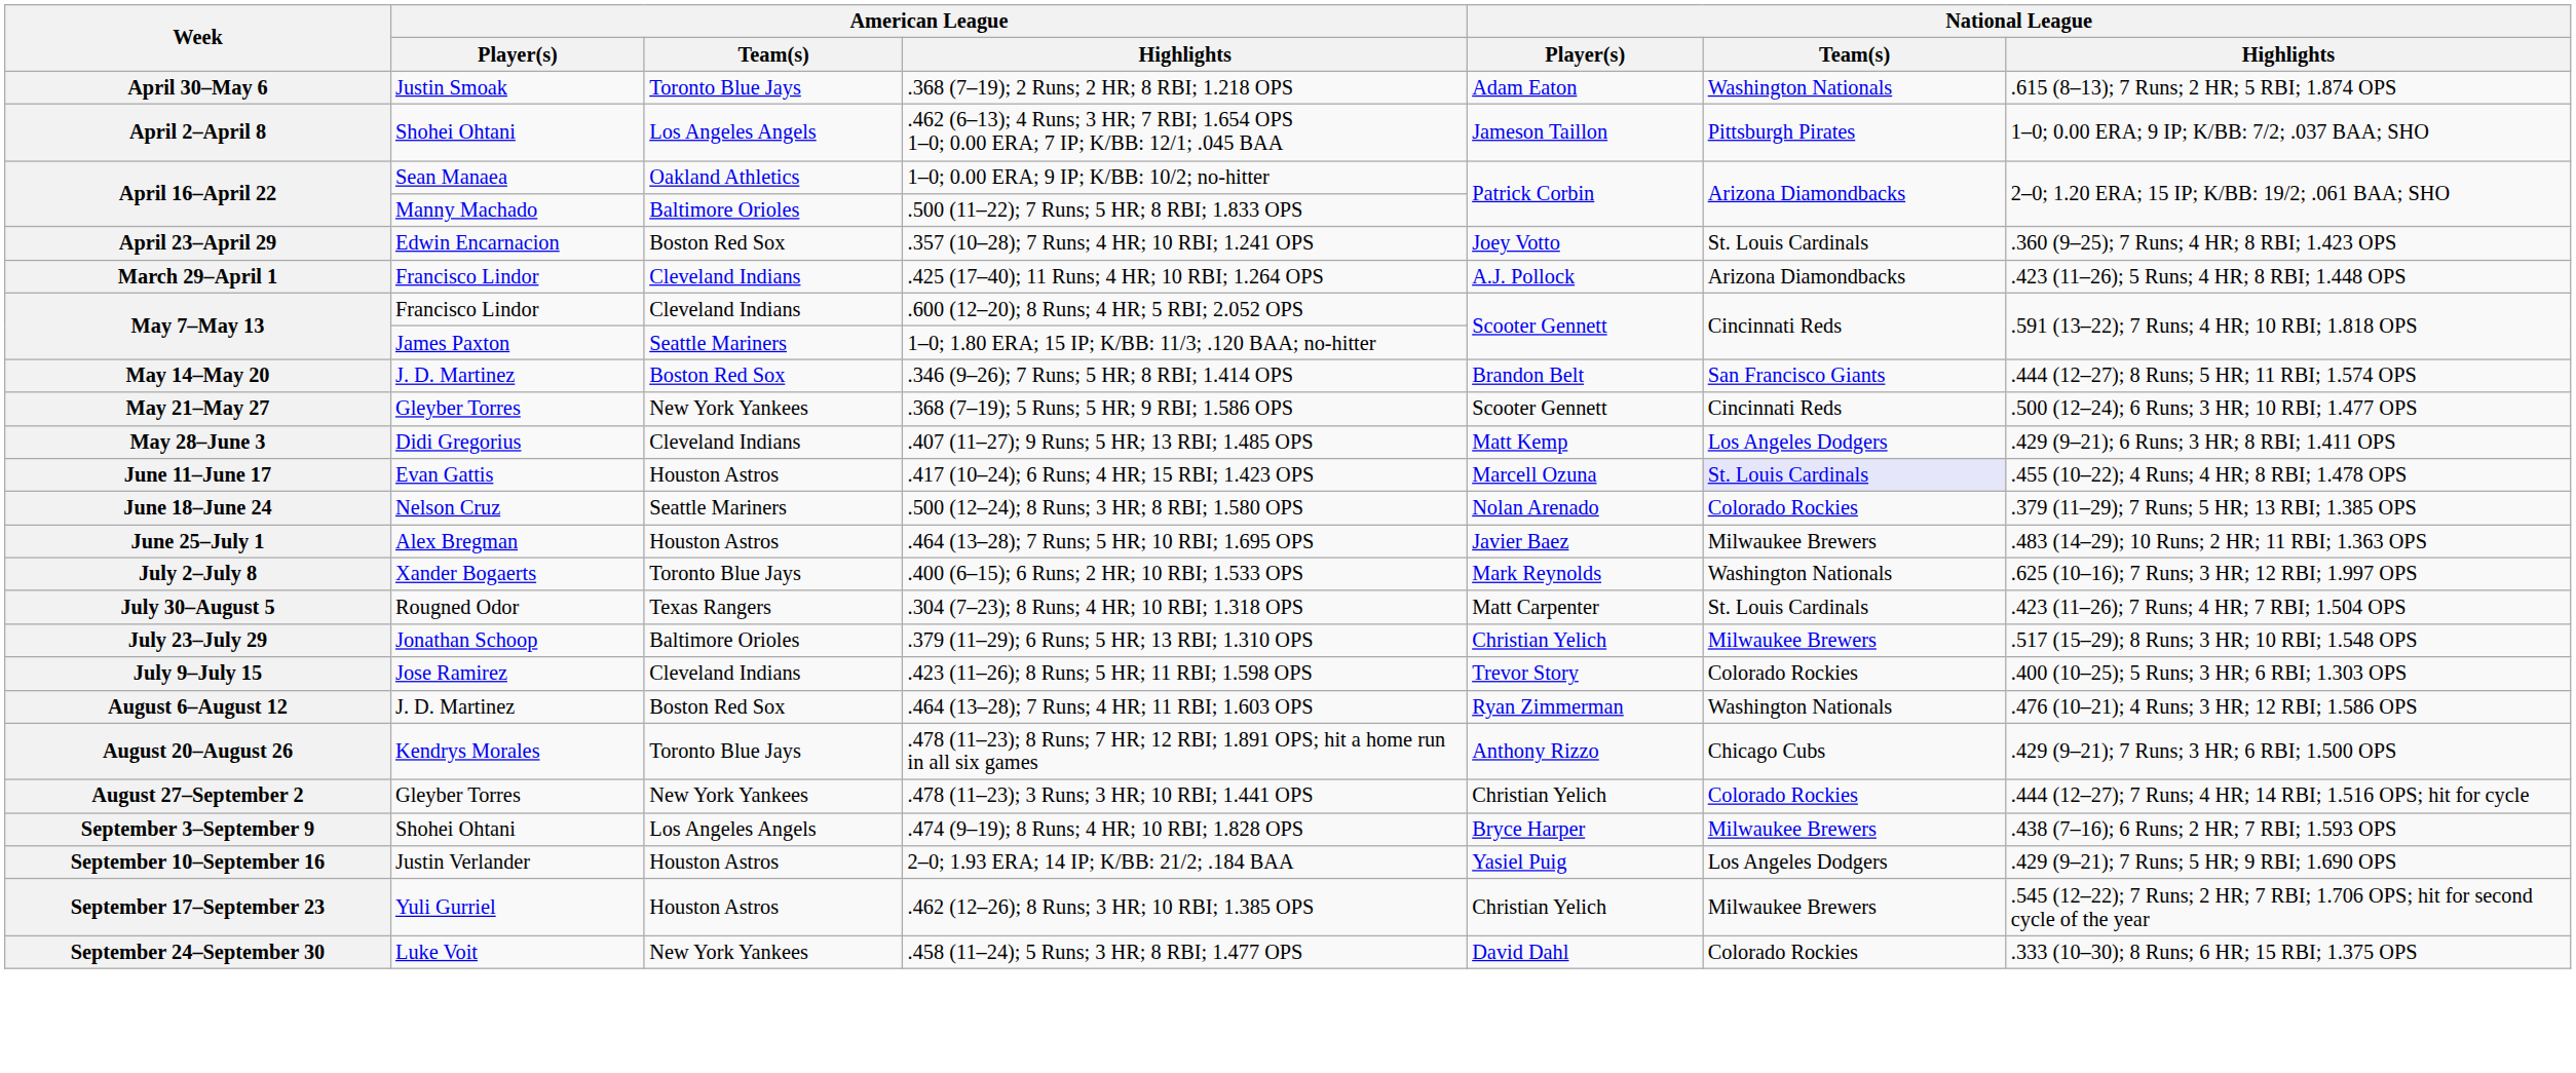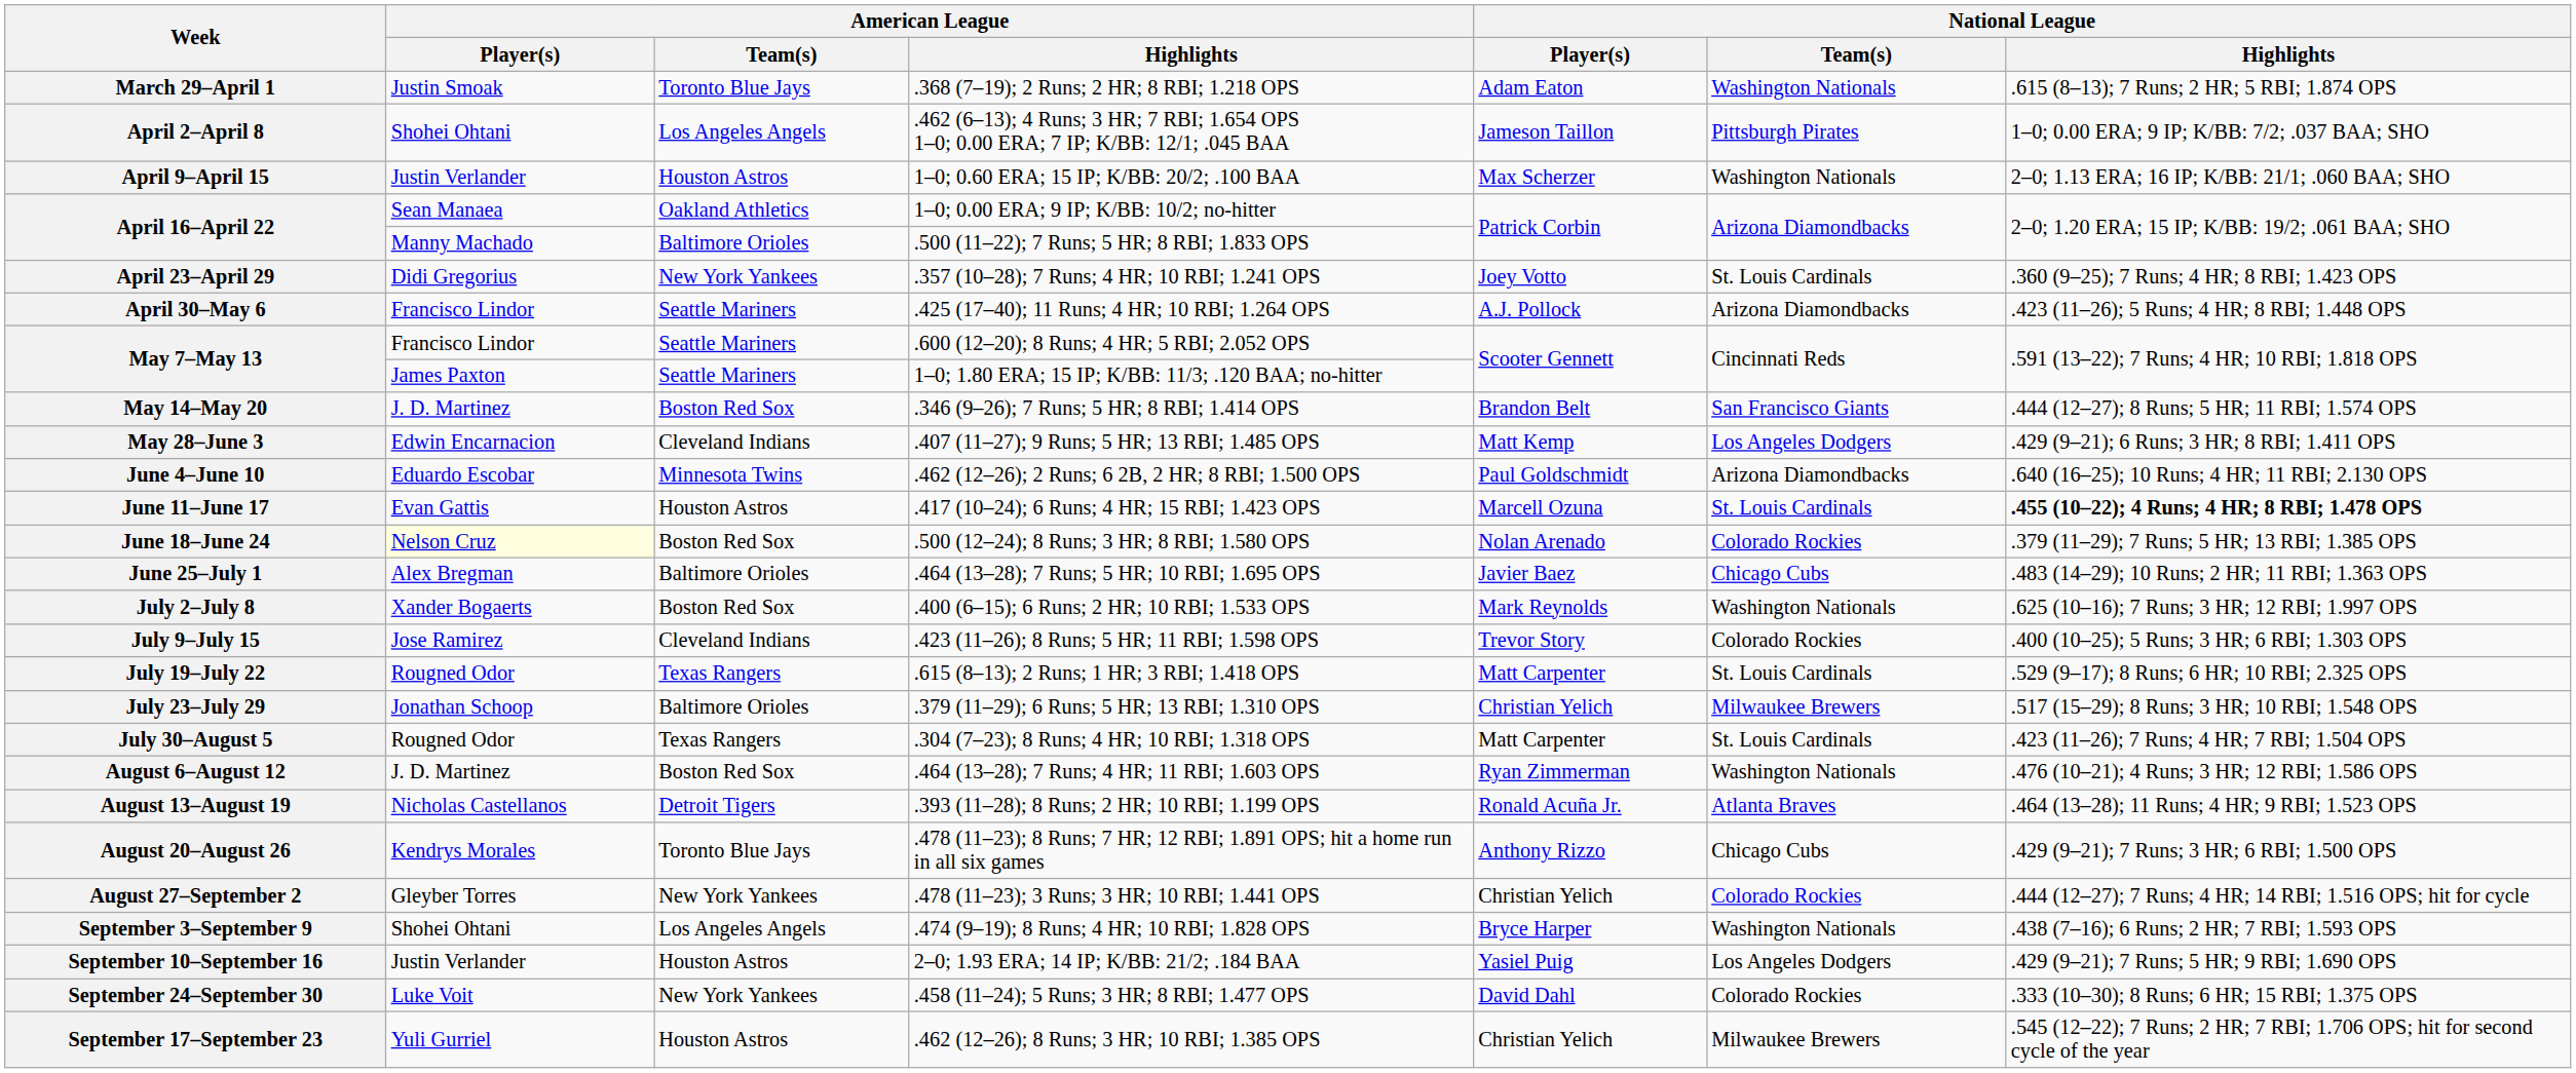.368 (7–19); 2 Runs; 2 HR; 8 RBI; 1.218 OPS | Week: April 30–May 6 -> March 29–April 1
+ row: April 9–April 15 | Justin Verlander | Houston Astros | 1–0; 0.60 ERA; 15 IP; K/BB: 20/2; .100 BAA | Max Scherzer | Washington Nationals | 2–0; 1.13 ERA; 16 IP; K/BB: 21/1; .060 BAA; SHO
.357 (10–28); 7 Runs; 4 HR; 10 RBI; 1.241 OPS | American League / Player(s): Edwin Encarnacion -> Didi Gregorius
.357 (10–28); 7 Runs; 4 HR; 10 RBI; 1.241 OPS | American League / Team(s): Boston Red Sox -> New York Yankees
.425 (17–40); 11 Runs; 4 HR; 10 RBI; 1.264 OPS | Week: March 29–April 1 -> April 30–May 6
.425 (17–40); 11 Runs; 4 HR; 10 RBI; 1.264 OPS | American League / Team(s): Cleveland Indians -> Seattle Mariners
.600 (12–20); 8 Runs; 4 HR; 5 RBI; 2.052 OPS | American League / Team(s): Cleveland Indians -> Seattle Mariners
- row: May 21–May 27 | Gleyber Torres | New York Yankees | .368 (7–19); 5 Runs; 5 HR; 9 RBI; 1.586 OPS | Scooter Gennett | Cincinnati Reds | .500 (12–24); 6 Runs; 3 HR; 10 RBI; 1.477 OPS
.407 (11–27); 9 Runs; 5 HR; 13 RBI; 1.485 OPS | American League / Player(s): Didi Gregorius -> Edwin Encarnacion
+ row: June 4–June 10 | Eduardo Escobar | Minnesota Twins | .462 (12–26); 2 Runs; 6 2B, 2 HR; 8 RBI; 1.500 OPS | Paul Goldschmidt | Arizona Diamondbacks | .640 (16–25); 10 Runs; 4 HR; 11 RBI; 2.130 OPS
.417 (10–24); 6 Runs; 4 HR; 15 RBI; 1.423 OPS | National League / Team(s): lavender background -> no background
.417 (10–24); 6 Runs; 4 HR; 15 RBI; 1.423 OPS | National League / Highlights: normal -> bold
.500 (12–24); 8 Runs; 3 HR; 8 RBI; 1.580 OPS | American League / Player(s): no background -> lightyellow background
.500 (12–24); 8 Runs; 3 HR; 8 RBI; 1.580 OPS | American League / Team(s): Seattle Mariners -> Boston Red Sox
.464 (13–28); 7 Runs; 5 HR; 10 RBI; 1.695 OPS | American League / Team(s): Houston Astros -> Baltimore Orioles
.464 (13–28); 7 Runs; 5 HR; 10 RBI; 1.695 OPS | National League / Team(s): Milwaukee Brewers -> Chicago Cubs
.400 (6–15); 6 Runs; 2 HR; 10 RBI; 1.533 OPS | American League / Team(s): Toronto Blue Jays -> Boston Red Sox
rows swapped: .423 (11–26); 8 Runs; 5 HR; 11 RBI; 1.598 OPS <-> .304 (7–23); 8 Runs; 4 HR; 10 RBI; 1.318 OPS
+ row: July 19–July 22 | Rougned Odor | Texas Rangers | .615 (8–13); 2 Runs; 1 HR; 3 RBI; 1.418 OPS | Matt Carpenter | St. Louis Cardinals | .529 (9–17); 8 Runs; 6 HR; 10 RBI; 2.325 OPS
+ row: August 13–August 19 | Nicholas Castellanos | Detroit Tigers | .393 (11–28); 8 Runs; 2 HR; 10 RBI; 1.199 OPS | Ronald Acuña Jr. | Atlanta Braves | .464 (13–28); 11 Runs; 4 HR; 9 RBI; 1.523 OPS
.474 (9–19); 8 Runs; 4 HR; 10 RBI; 1.828 OPS | National League / Team(s): Milwaukee Brewers -> Washington Nationals
rows swapped: .462 (12–26); 8 Runs; 3 HR; 10 RBI; 1.385 OPS <-> .458 (11–24); 5 Runs; 3 HR; 8 RBI; 1.477 OPS
